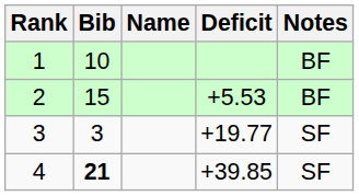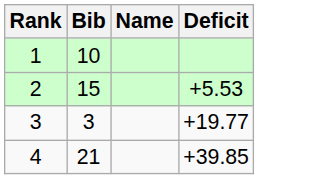- column: Notes | BF | BF | SF | SF
4 | Bib: bold -> normal
